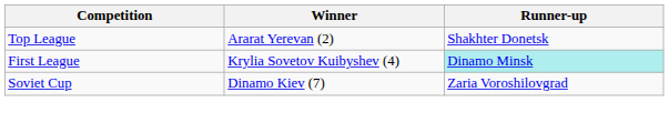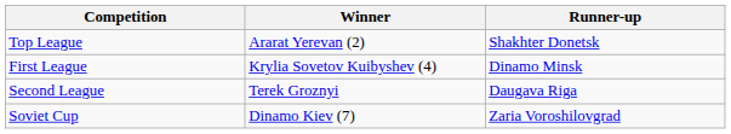First League | Runner-up: paleturquoise background -> no background
+ row: Second League | Terek Groznyi | Daugava Riga
